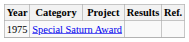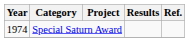Special Saturn Award | Year: 1975 -> 1974
